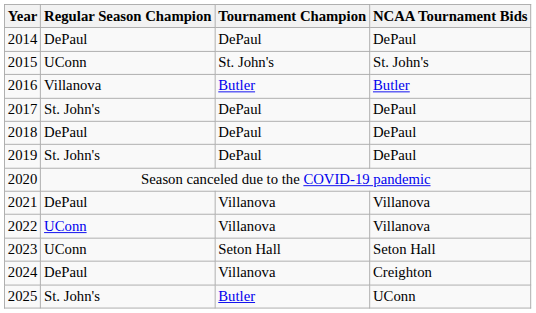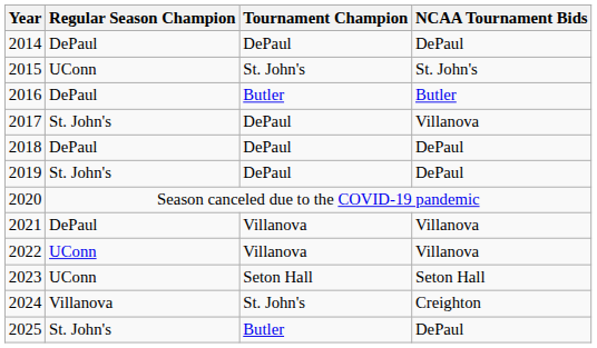2016 | Regular Season Champion: Villanova -> DePaul
2017 | NCAA Tournament Bids: DePaul -> Villanova
2024 | Regular Season Champion: DePaul -> Villanova
2024 | Tournament Champion: Villanova -> St. John's
2025 | NCAA Tournament Bids: UConn -> DePaul
